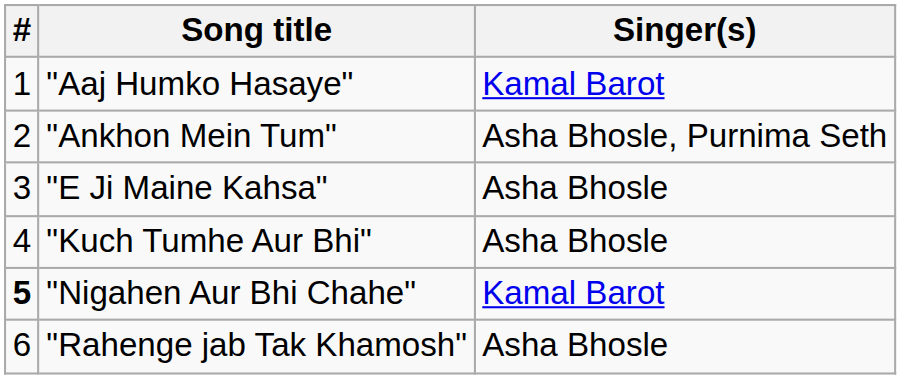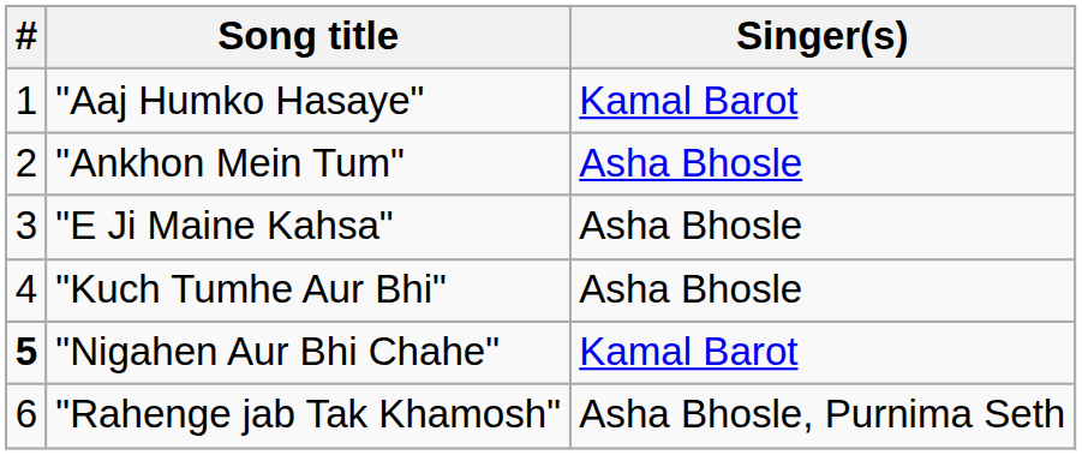"Ankhon Mein Tum" | Singer(s): Asha Bhosle, Purnima Seth -> Asha Bhosle
"Rahenge jab Tak Khamosh" | Singer(s): Asha Bhosle -> Asha Bhosle, Purnima Seth
